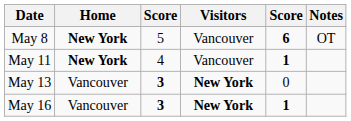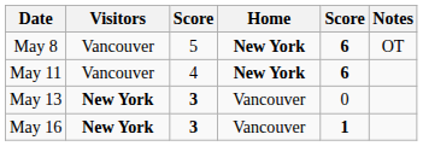columns swapped: Visitors <-> Home
May 11 | column 5: 1 -> 6
